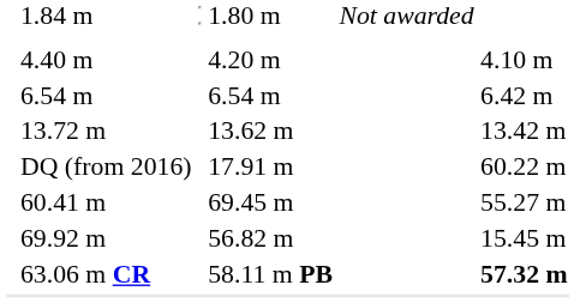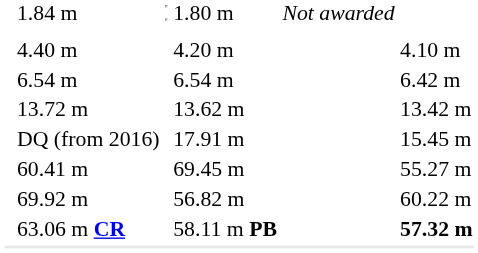DQ (from 2016) | column 7: 60.22 m -> 15.45 m
69.92 m | column 7: 15.45 m -> 60.22 m
